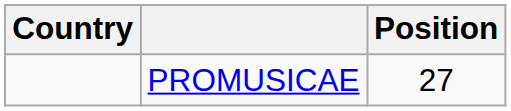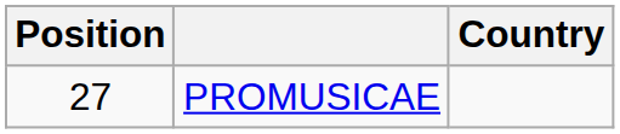columns swapped: Country <-> Position
